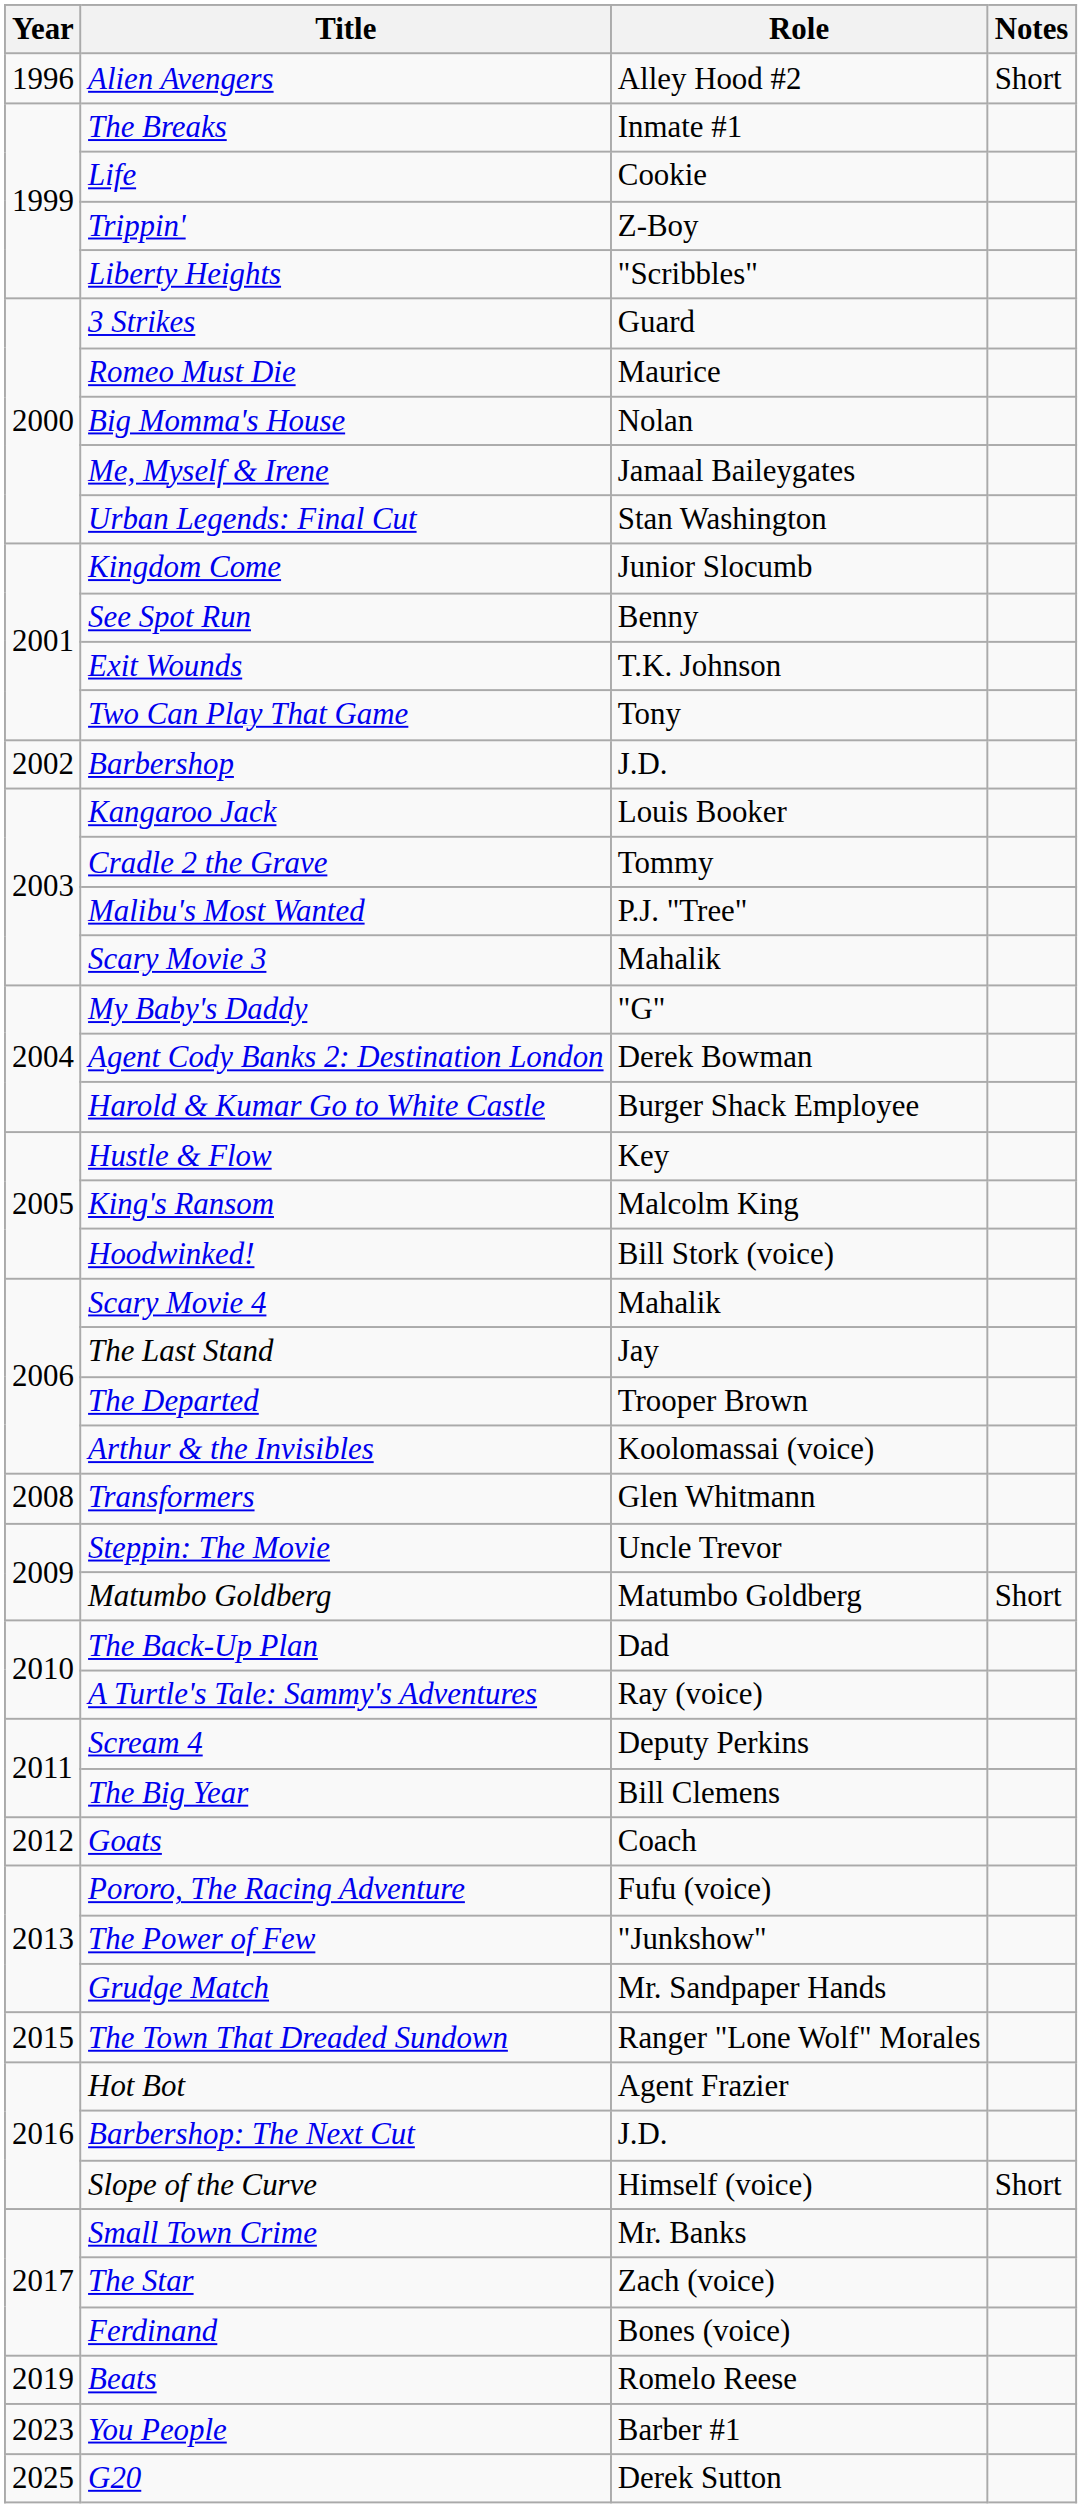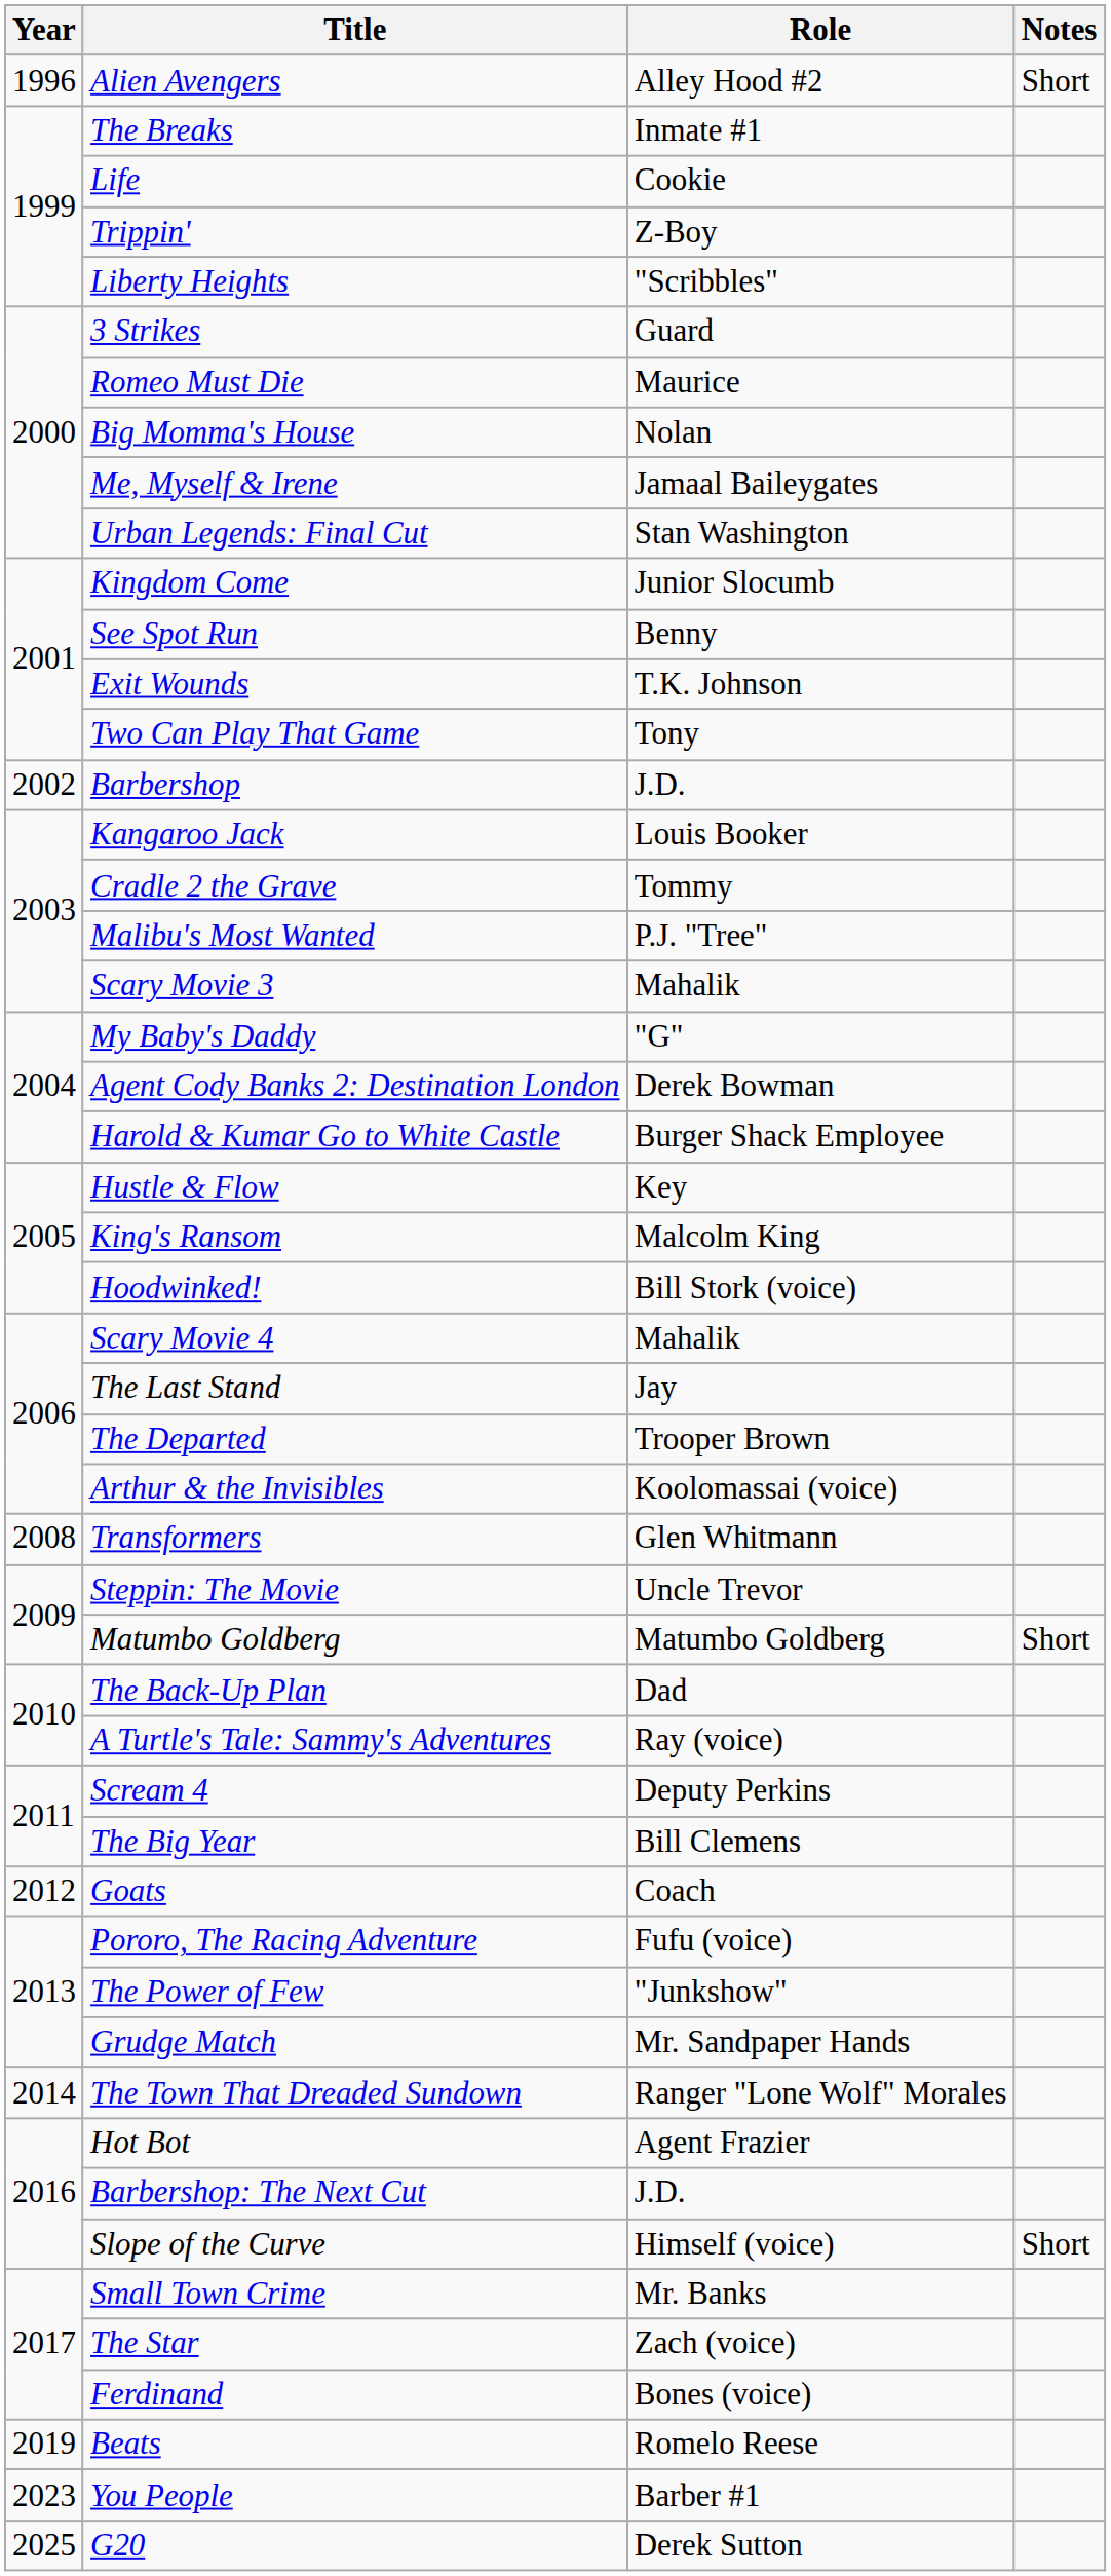The Town That Dreaded Sundown | Year: 2015 -> 2014
